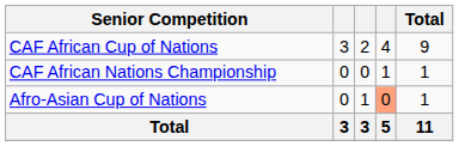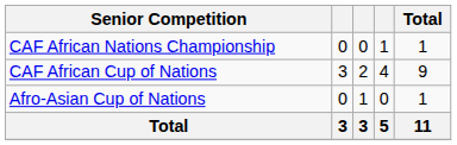rows swapped: CAF African Cup of Nations <-> CAF African Nations Championship
Afro-Asian Cup of Nations | column 4: lightsalmon background -> no background
